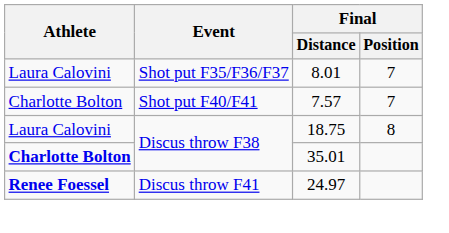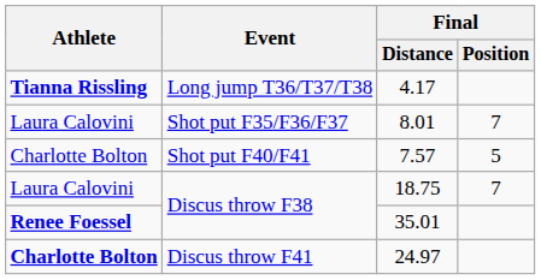+ row: Tianna Rissling | Long jump T36/T37/T38 | 4.17
7.57 | Final / Position: 7 -> 5
18.75 | Final / Position: 8 -> 7
35.01 | Athlete: Charlotte Bolton -> Renee Foessel
24.97 | Athlete: Renee Foessel -> Charlotte Bolton
